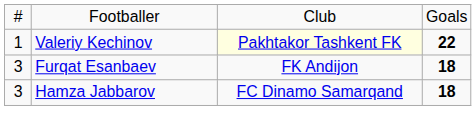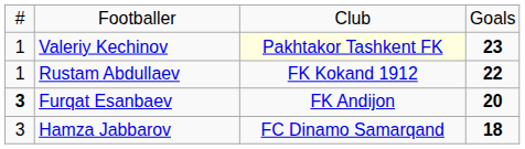Valeriy Kechinov | column 4: 22 -> 23
+ row: 1 | Rustam Abdullaev | FK Kokand 1912 | 22
Furqat Esanbaev | column 1: normal -> bold
Furqat Esanbaev | column 4: 18 -> 20
